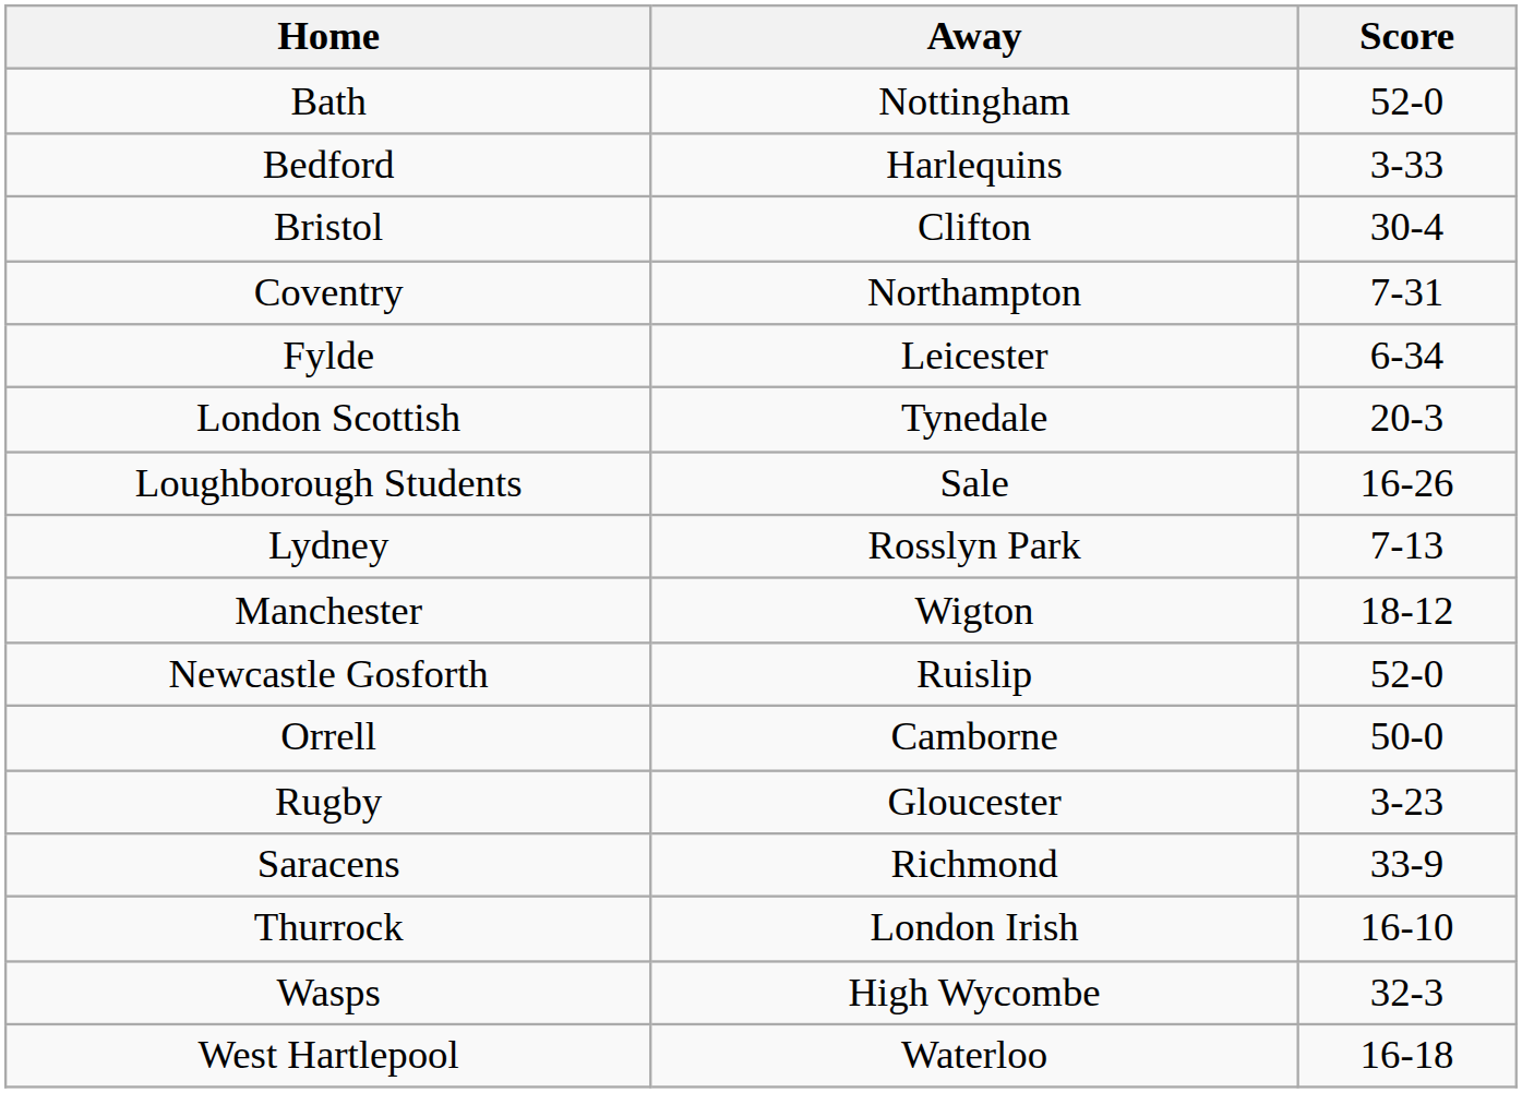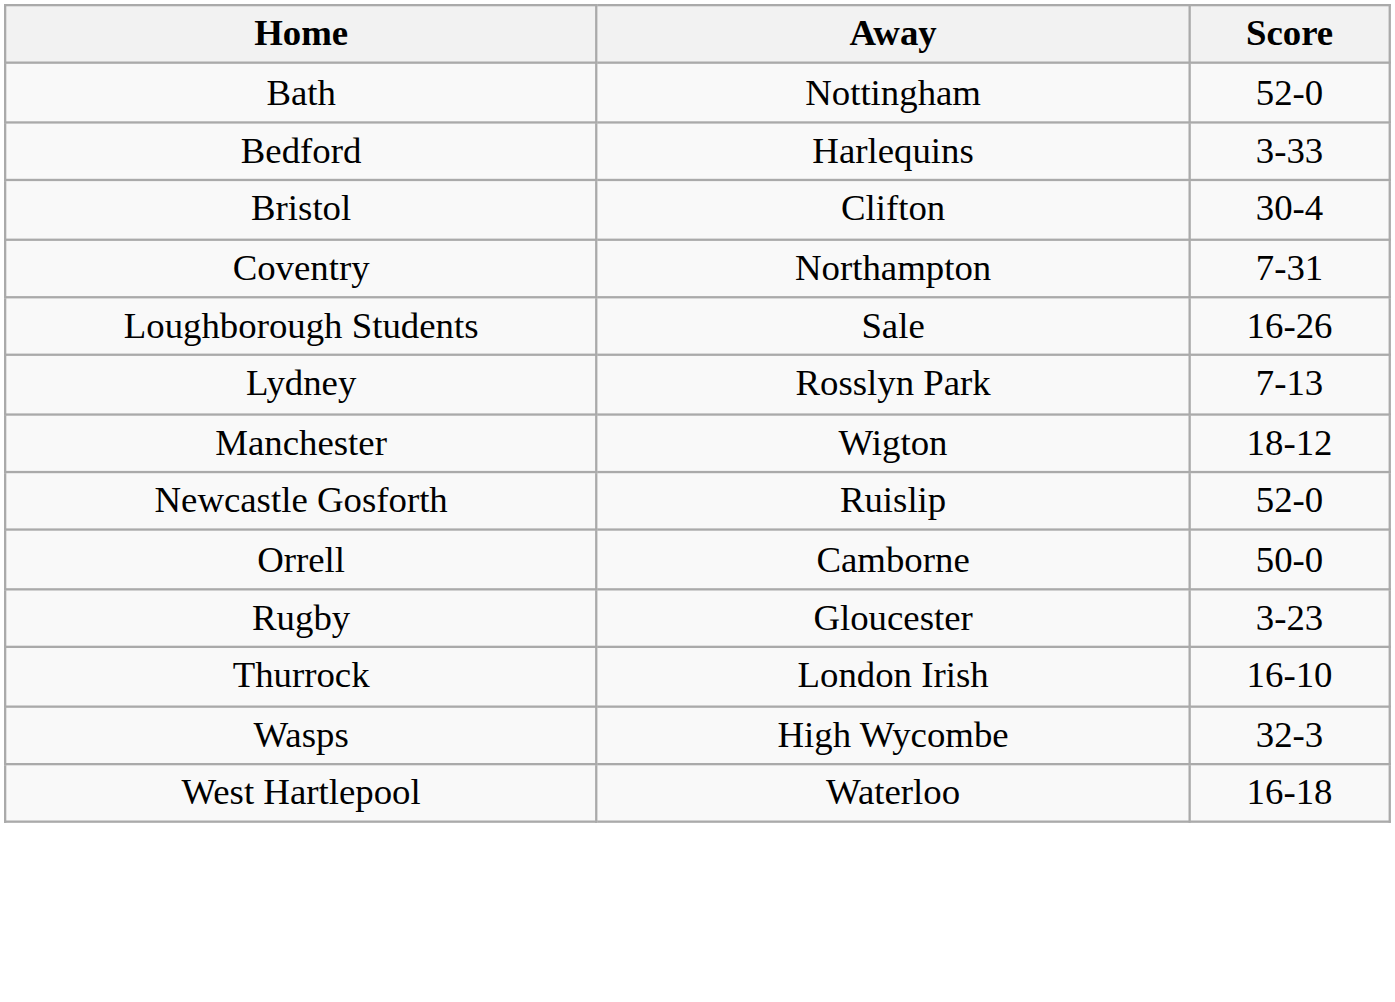- row: Fylde | Leicester | 6-34
- row: London Scottish | Tynedale | 20-3
- row: Saracens | Richmond | 33-9
